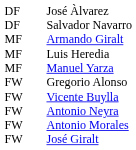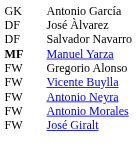+ row: GK | Antonio García
- row: MF | Armando Giralt
- row: MF | Luis Heredia
Manuel Yarza | column 1: normal -> bold
